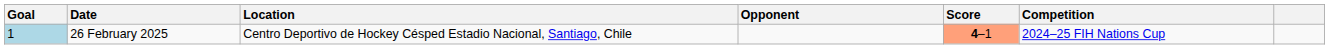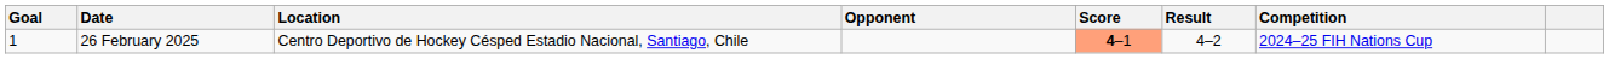+ column: Result | 4–2
26 February 2025 | Goal: lightblue background -> no background
